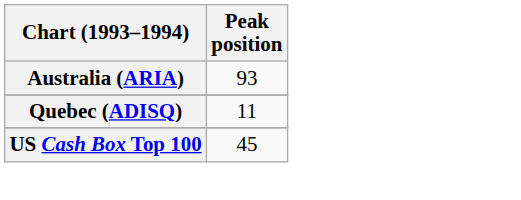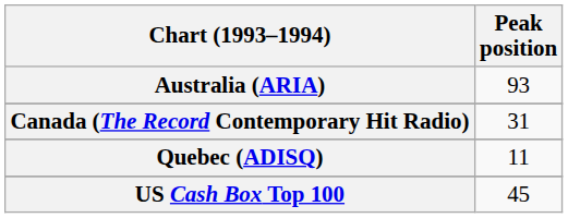+ row: Canada (The Record Contemporary Hit Radio) | 31
